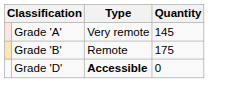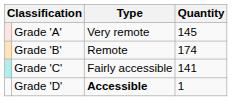Grade 'B' | Quantity: 175 -> 174
+ row: Grade 'C' | Fairly accessible | 141
Grade 'D' | Quantity: 0 -> 1
